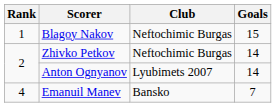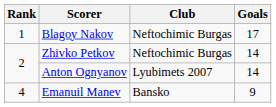Blagoy Nakov | Goals: 15 -> 17
Emanuil Manev | Goals: 7 -> 9
